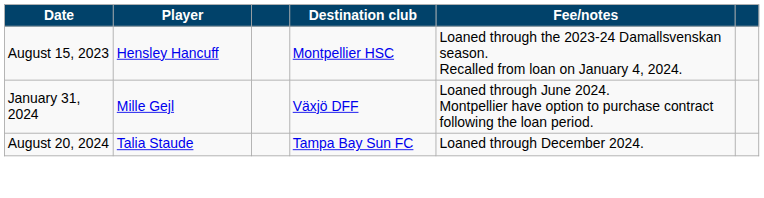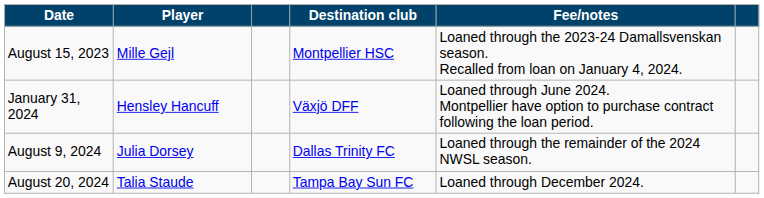August 15, 2023 | Player: Hensley Hancuff -> Mille Gejl
January 31, 2024 | Player: Mille Gejl -> Hensley Hancuff
+ row: August 9, 2024 | Julia Dorsey | Dallas Trinity FC | Loaned through the remainder of the 2024 NWSL season.
